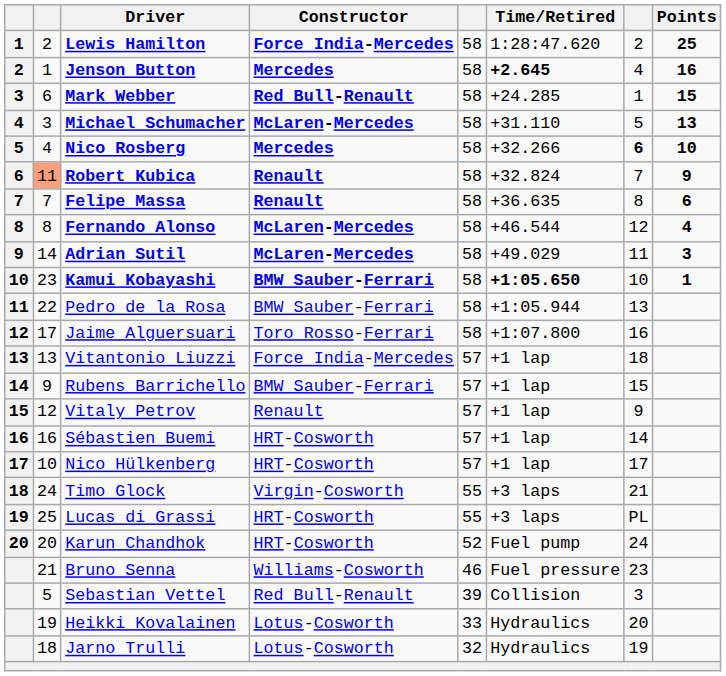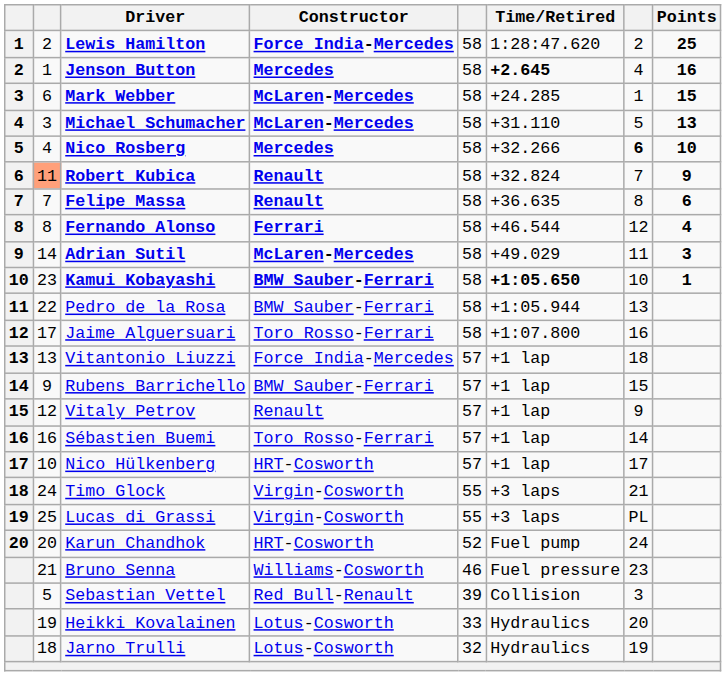Mark Webber | Constructor: Red Bull-Renault -> McLaren-Mercedes
Fernando Alonso | Constructor: McLaren-Mercedes -> Ferrari
Sébastien Buemi | Constructor: HRT-Cosworth -> Toro Rosso-Ferrari
Lucas di Grassi | Constructor: HRT-Cosworth -> Virgin-Cosworth
